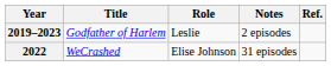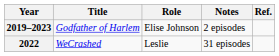2019–2023 | Role: Leslie -> Elise Johnson
2022 | Role: Elise Johnson -> Leslie
